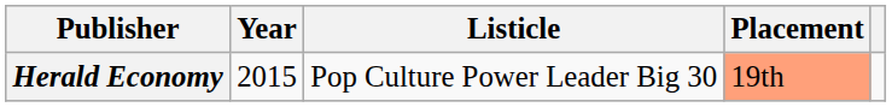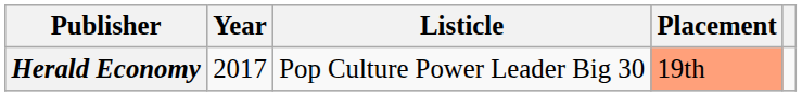Herald Economy | Year: 2015 -> 2017
